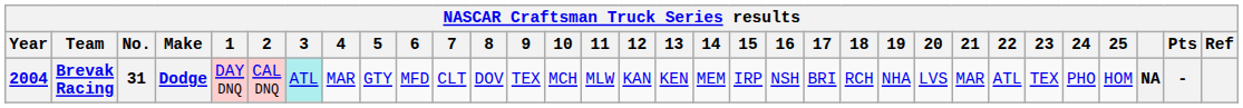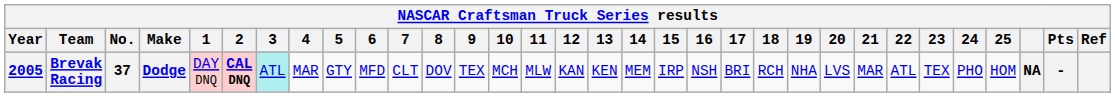Brevak Racing | Year: 2004 -> 2005
Brevak Racing | No.: 31 -> 37
Brevak Racing | 2: normal -> bold
